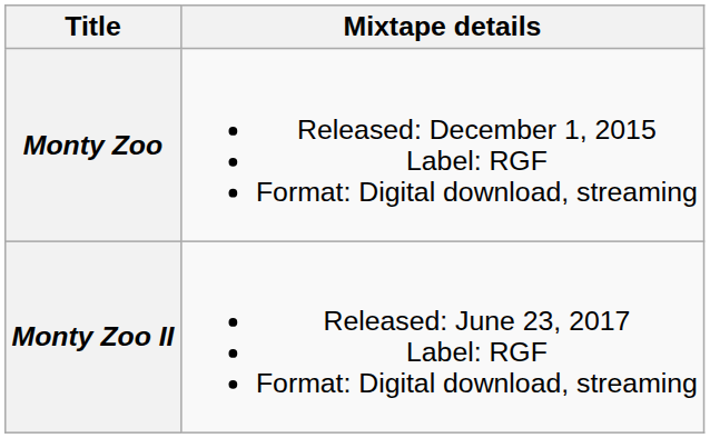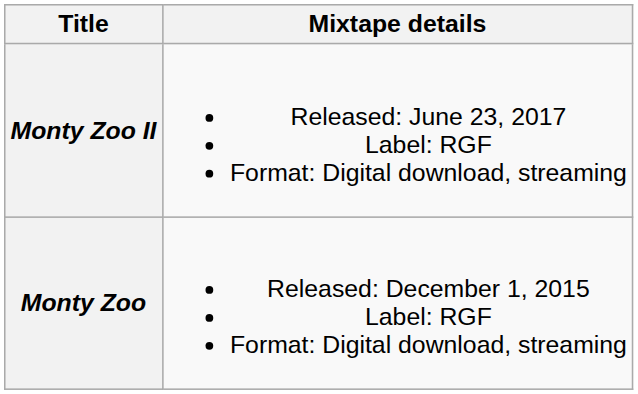rows swapped: Monty Zoo <-> Monty Zoo II
